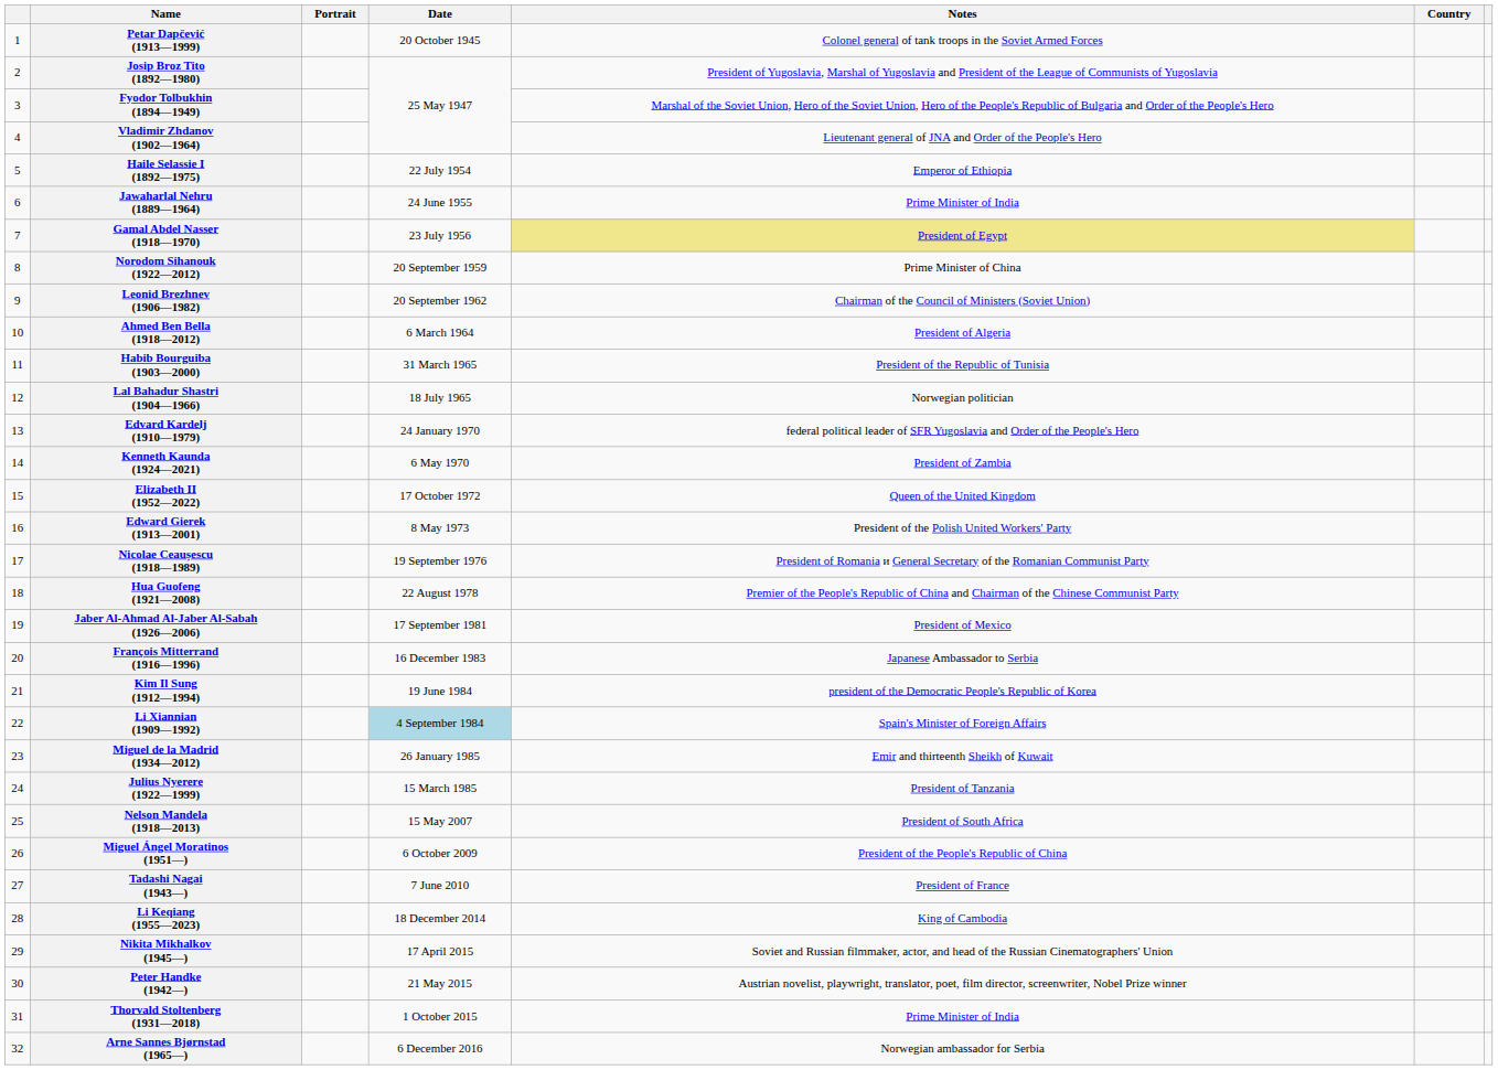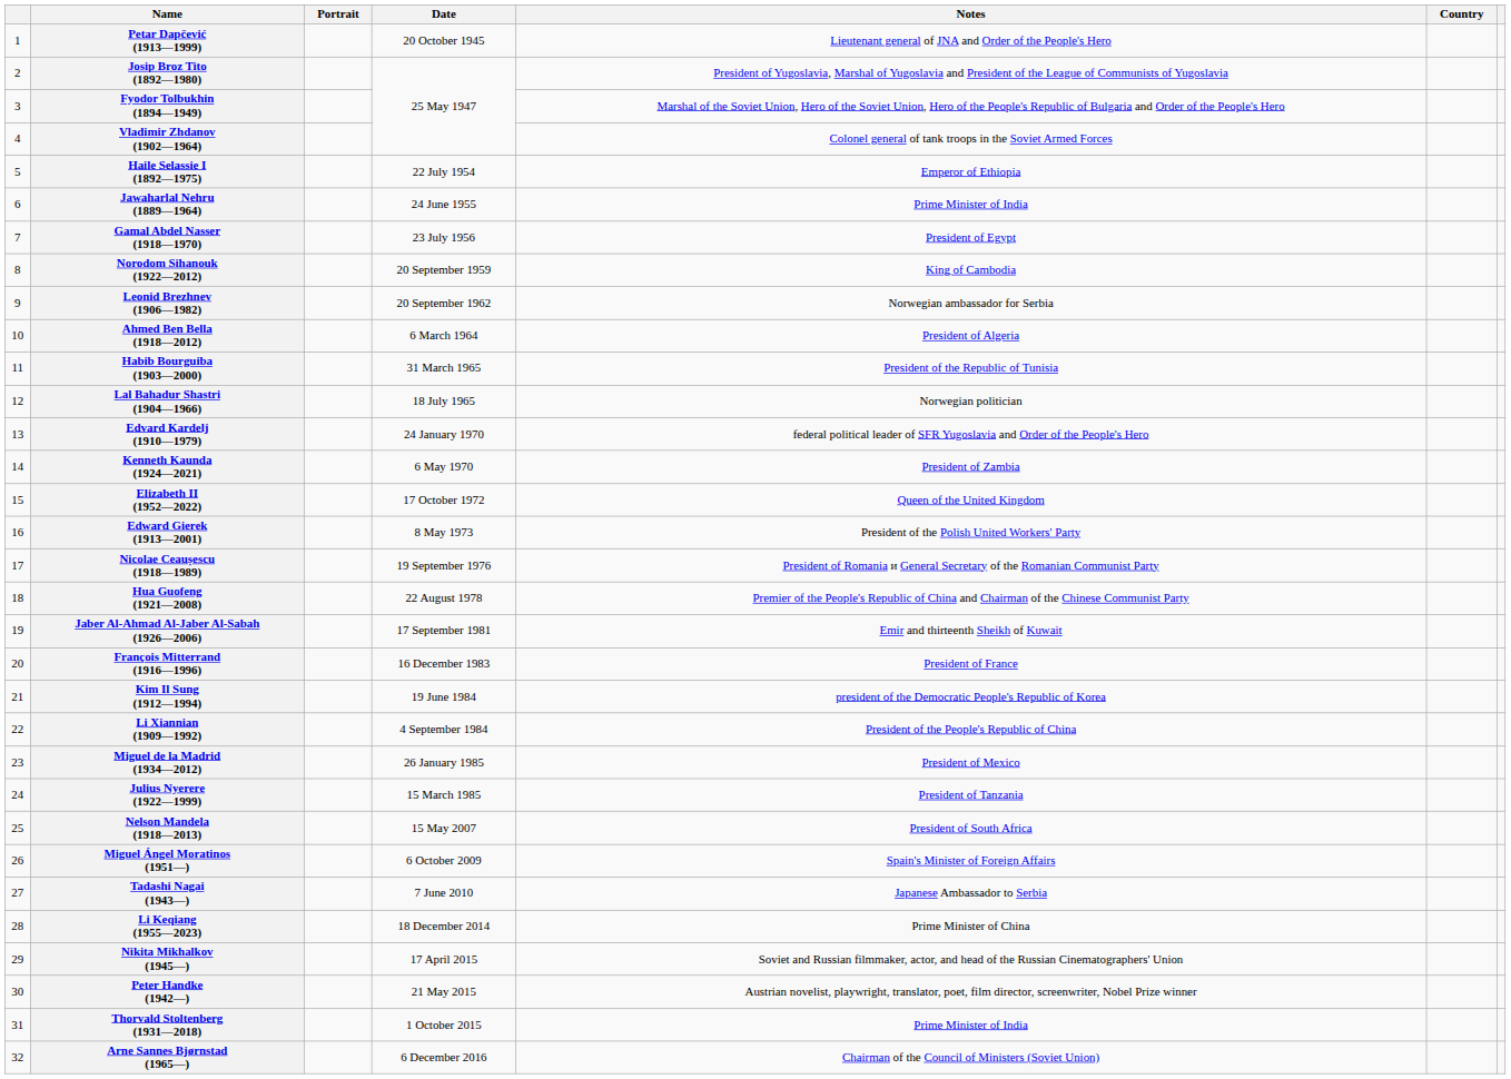Petar Dapčević (1913—1999) | Notes: Colonel general of tank troops in the Soviet Armed Forces -> Lieutenant general of JNA and Order of the People's Hero
Vladimir Zhdanov (1902—1964) | Notes: Lieutenant general of JNA and Order of the People's Hero -> Colonel general of tank troops in the Soviet Armed Forces
Gamal Abdel Nasser (1918—1970) | Notes: khaki background -> no background
Norodom Sihanouk (1922—2012) | Notes: Prime Minister of China -> King of Cambodia
Leonid Brezhnev (1906—1982) | Notes: Chairman of the Council of Ministers (Soviet Union) -> Norwegian ambassador for Serbia
Jaber Al-Ahmad Al-Jaber Al-Sabah (1926—2006) | Notes: President of Mexico -> Emir and thirteenth Sheikh of Kuwait
François Mitterrand (1916—1996) | Notes: Japanese Ambassador to Serbia -> President of France
Li Xiannian (1909—1992) | Date: lightblue background -> no background
Li Xiannian (1909—1992) | Notes: Spain's Minister of Foreign Affairs -> President of the People's Republic of China
Miguel de la Madrid (1934—2012) | Notes: Emir and thirteenth Sheikh of Kuwait -> President of Mexico
Miguel Ángel Moratinos (1951—) | Notes: President of the People's Republic of China -> Spain's Minister of Foreign Affairs
Tadashi Nagai (1943—) | Notes: President of France -> Japanese Ambassador to Serbia
Li Keqiang (1955—2023) | Notes: King of Cambodia -> Prime Minister of China
Arne Sannes Bjørnstad (1965—) | Notes: Norwegian ambassador for Serbia -> Chairman of the Council of Ministers (Soviet Union)
